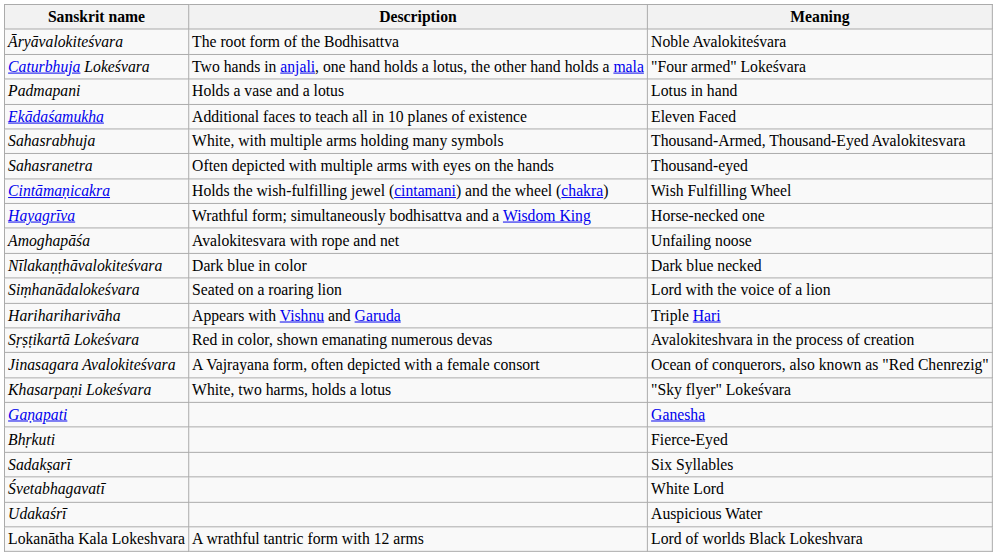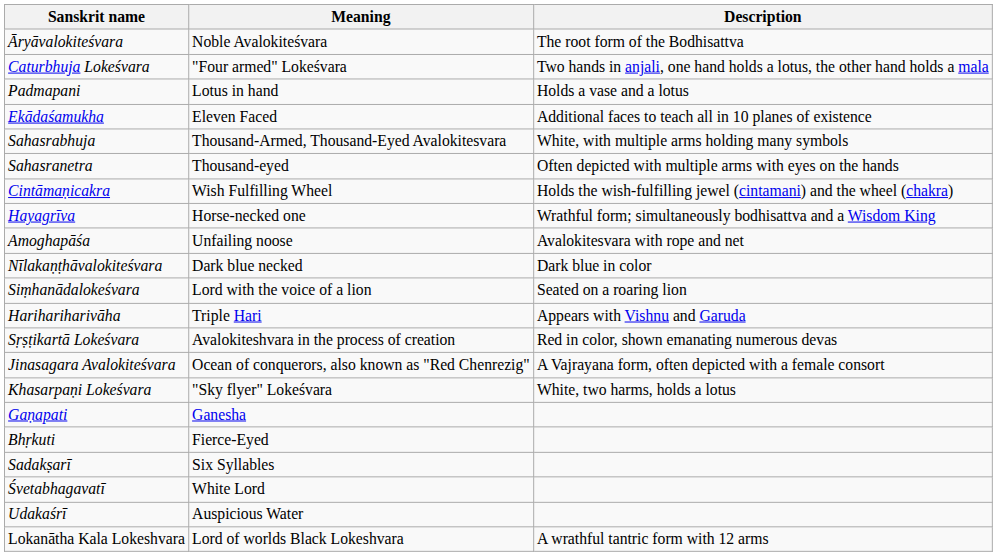columns swapped: Meaning <-> Description
